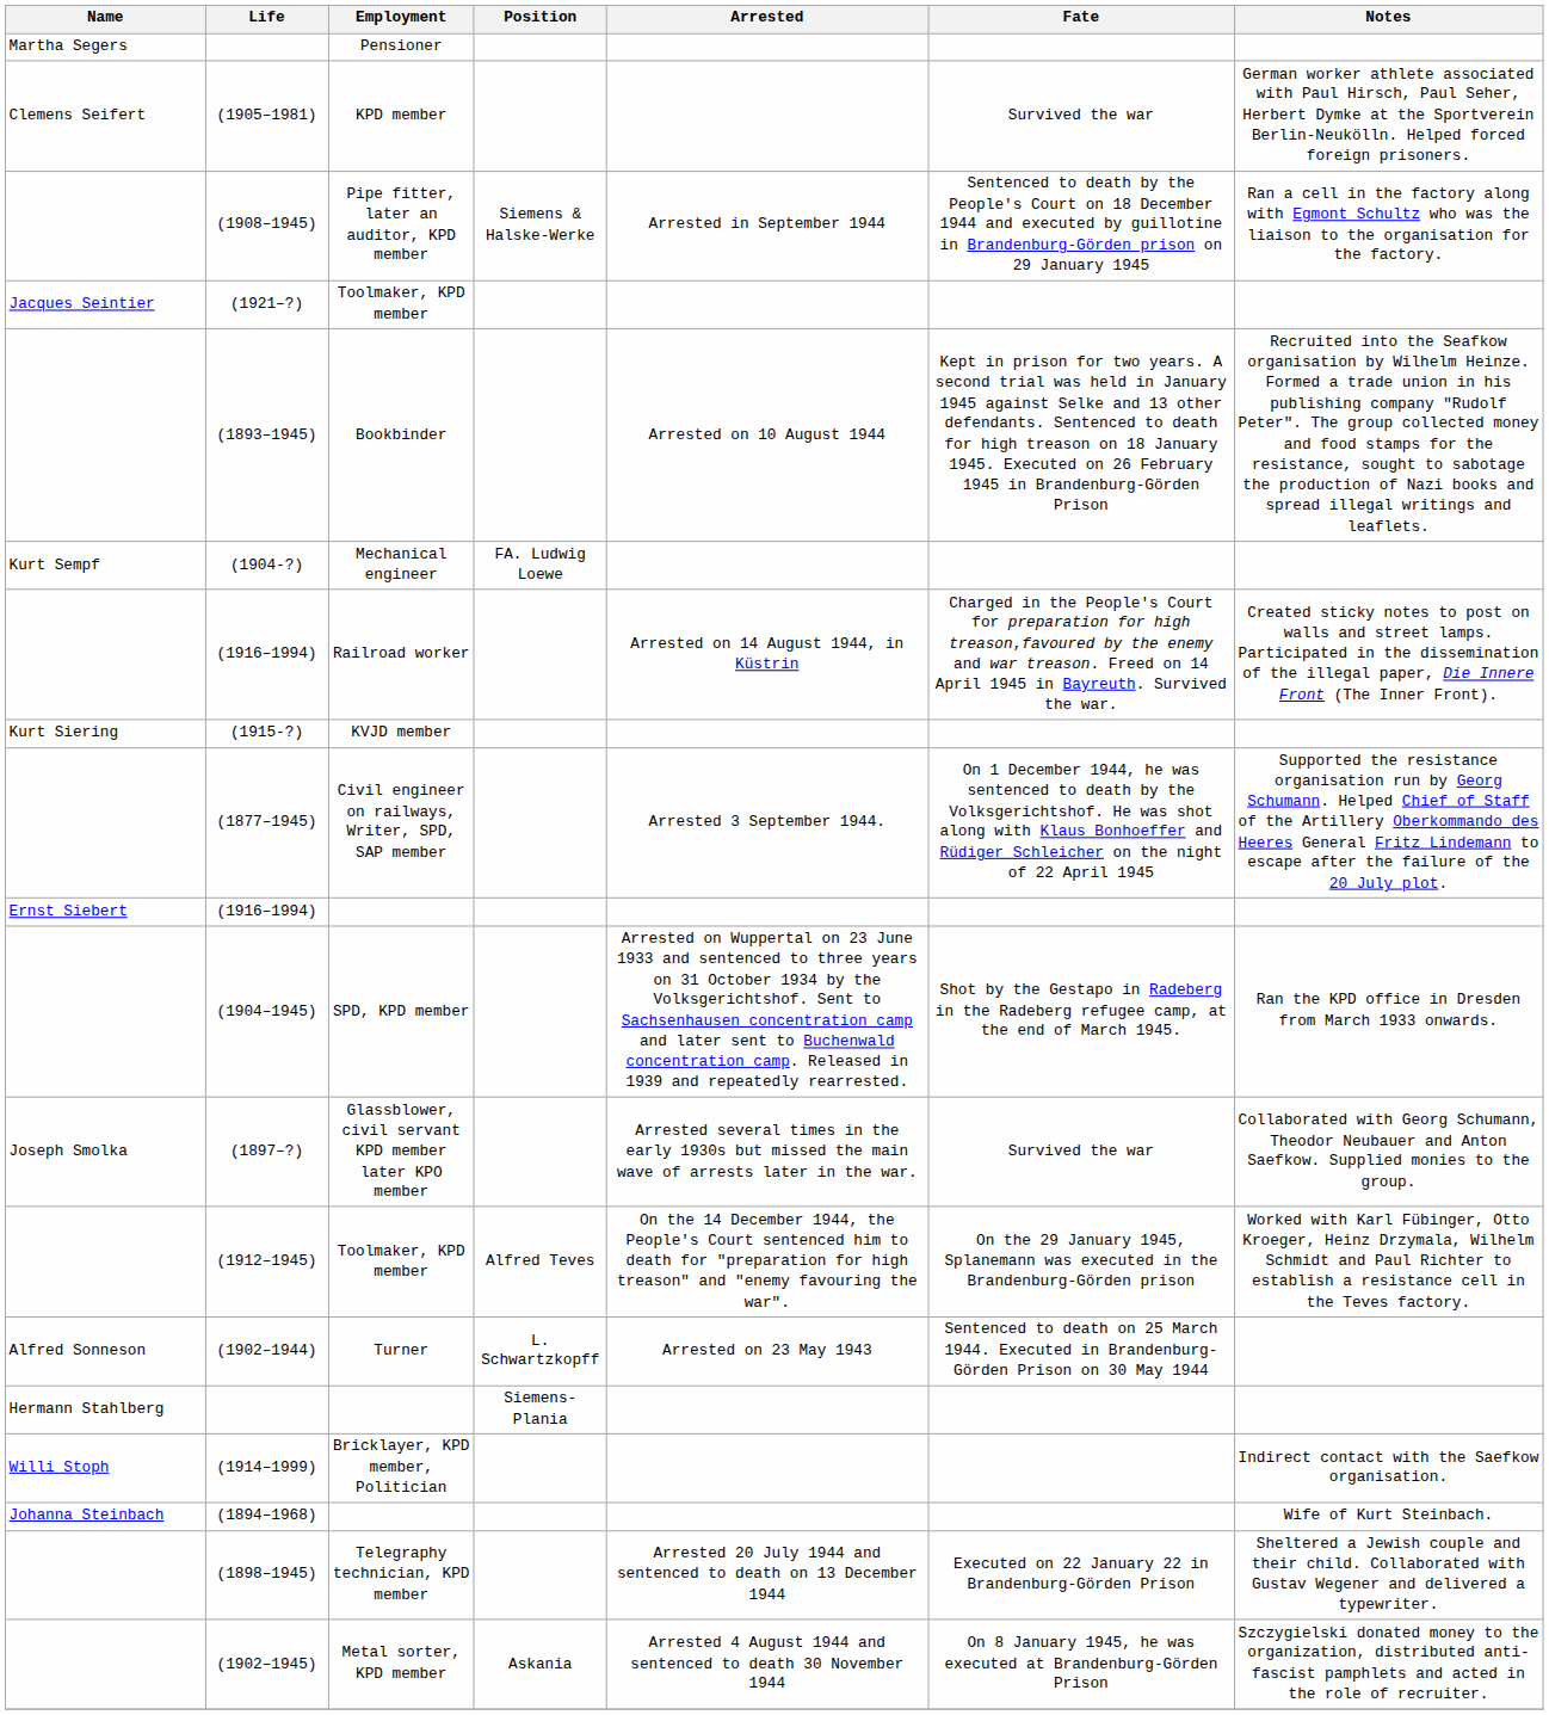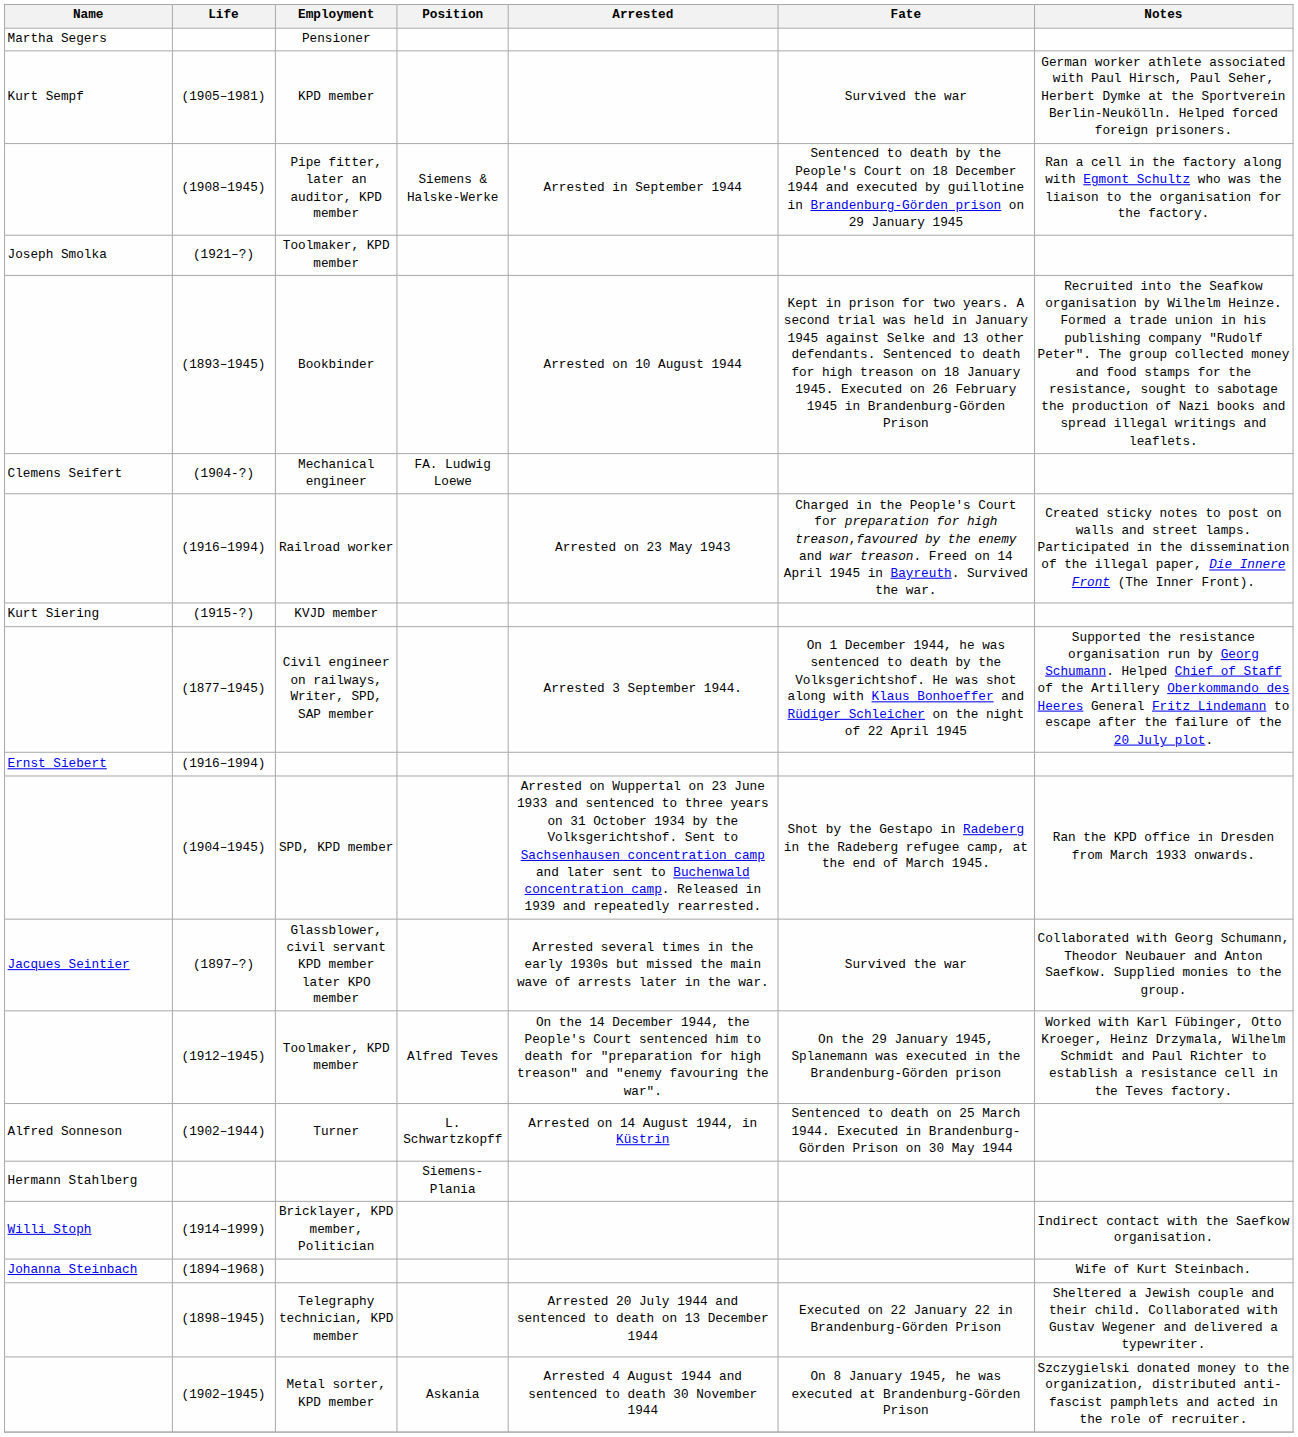(1905–1981) | Name: Clemens Seifert -> Kurt Sempf
(1921–?) | Name: Jacques Seintier -> Joseph Smolka
(1904-?) | Name: Kurt Sempf -> Clemens Seifert
(1916–1994) / Railroad worker | Arrested: Arrested on 14 August 1944, in Küstrin -> Arrested on 23 May 1943
(1897–?) | Name: Joseph Smolka -> Jacques Seintier
(1902–1944) | Arrested: Arrested on 23 May 1943 -> Arrested on 14 August 1944, in Küstrin
